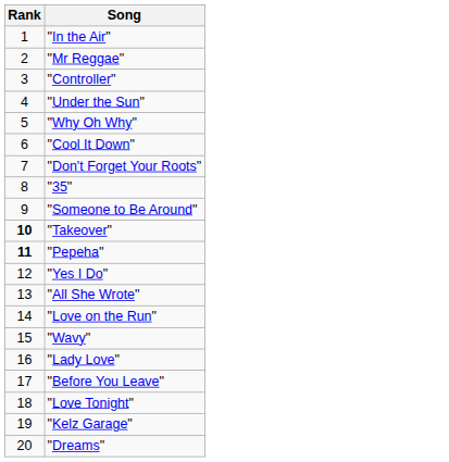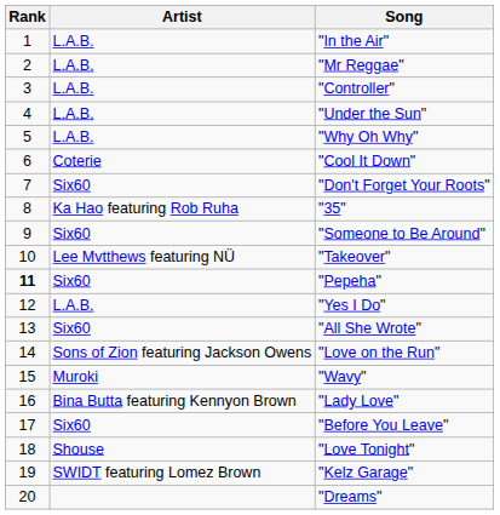+ column: Artist | L.A.B. | L.A.B. | L.A.B. | L.A.B. | L.A.B. | Coterie | Six60 | Ka Hao featuring Rob Ruha | Six60 | Lee Mvtthews featuring NÜ | Six60 | L.A.B. | Six60 | Sons of Zion featuring Jackson Owens | Muroki | Bina Butta featuring Kennyon Brown | Six60 | Shouse | SWIDT featuring Lomez Brown
"Takeover" | Rank: bold -> normal
